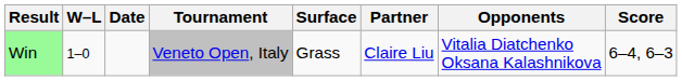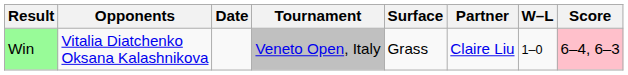columns swapped: W–L <-> Opponents
Win | Score: no background -> pink background
